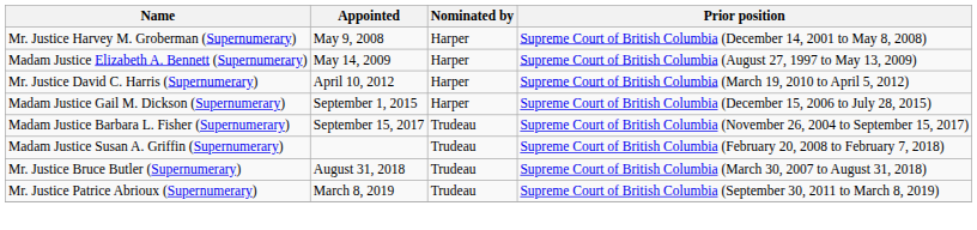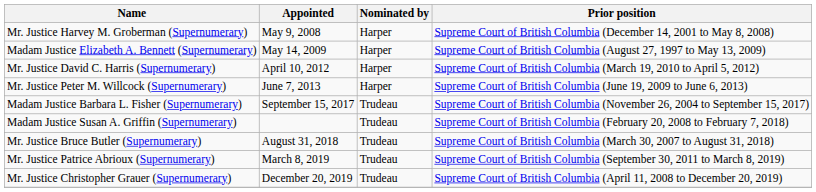+ row: Mr. Justice Peter M. Willcock (Supernumerary) | June 7, 2013 | Harper | Supreme Court of British Columbia (June 19, 2009 to June 6, 2013)
- row: Madam Justice Gail M. Dickson (Supernumerary) | September 1, 2015 | Harper | Supreme Court of British Columbia (December 15, 2006 to July 28, 2015)
+ row: Mr. Justice Christopher Grauer (Supernumerary) | December 20, 2019 | Trudeau | Supreme Court of British Columbia (April 11, 2008 to December 20, 2019)
